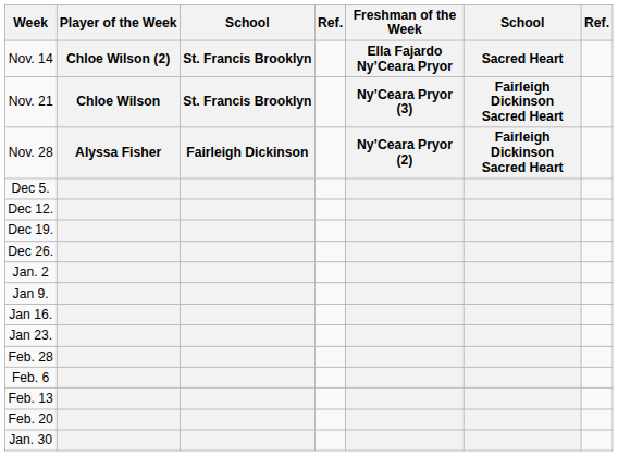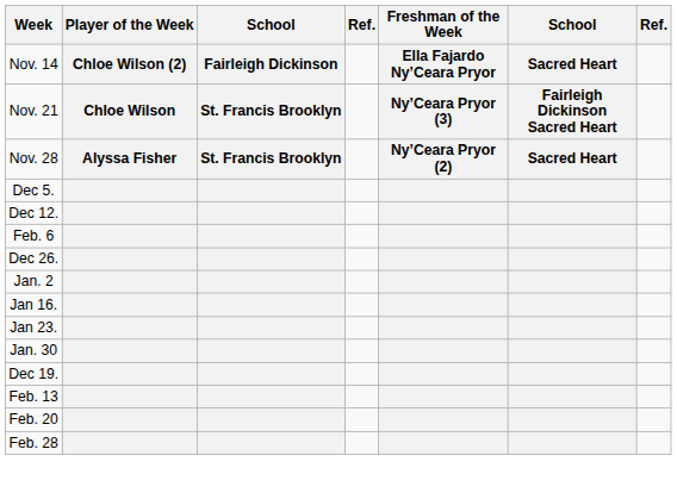Nov. 14 | column 3: St. Francis Brooklyn -> Fairleigh Dickinson
Nov. 28 | column 3: Fairleigh Dickinson -> St. Francis Brooklyn
Nov. 28 | column 6: Fairleigh Dickinson Sacred Heart -> Sacred Heart
rows swapped: Dec 19. <-> Feb. 6
- row: Jan 9.
rows swapped: Jan. 30 <-> Feb. 28
